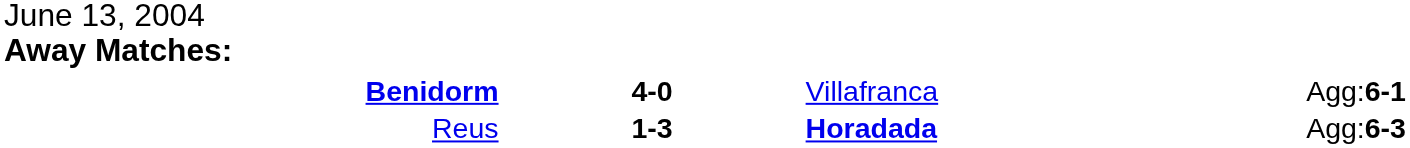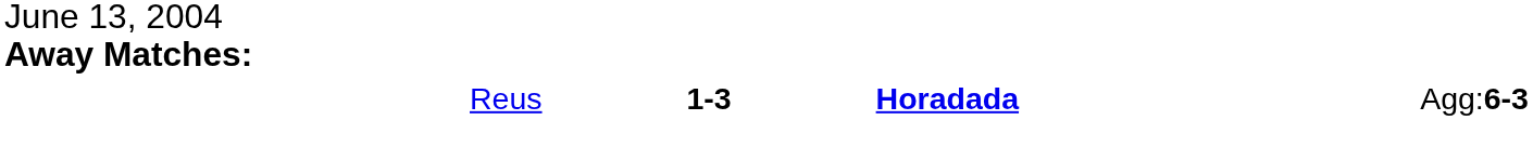- row: Benidorm | 4-0 | Villafranca | Agg:6-1
